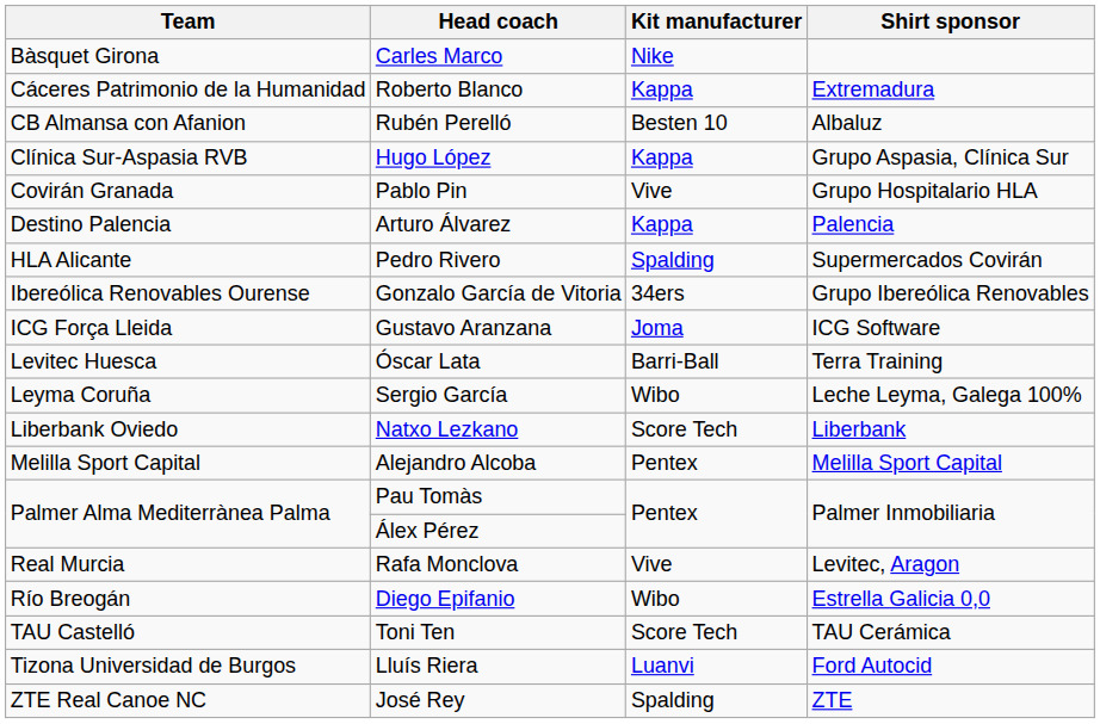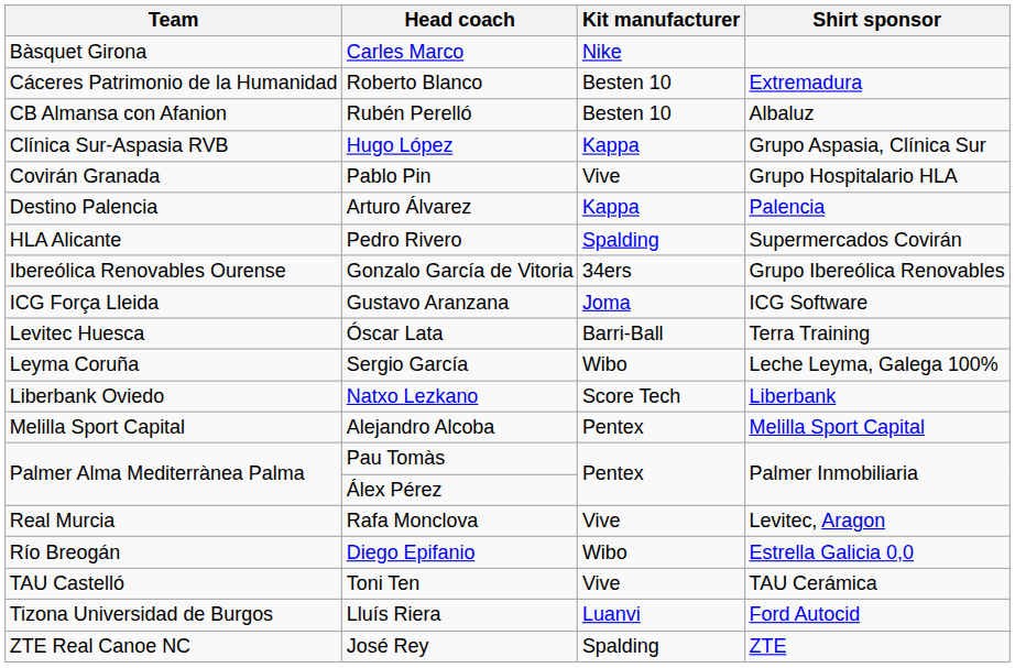Roberto Blanco | Kit manufacturer: Kappa -> Besten 10
Toni Ten | Kit manufacturer: Score Tech -> Vive
